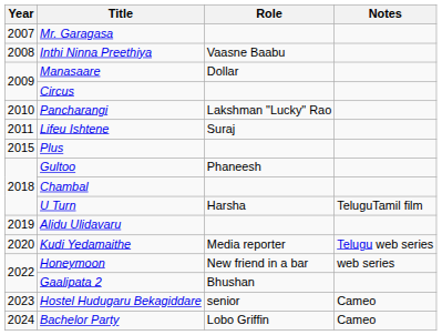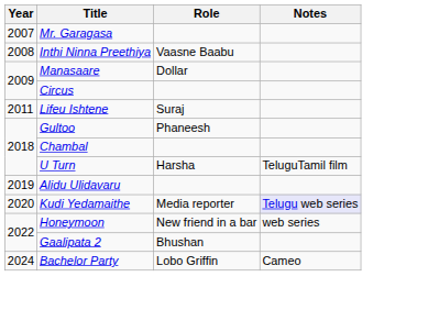- row: 2010 | Pancharangi | Lakshman "Lucky" Rao
- row: 2015 | Plus
Kudi Yedamaithe | Notes: no background -> lavender background
- row: 2023 | Hostel Hudugaru Bekagiddare | senior | Cameo
